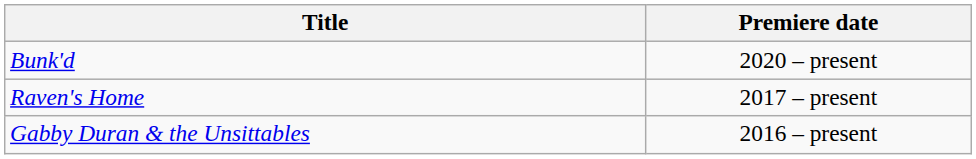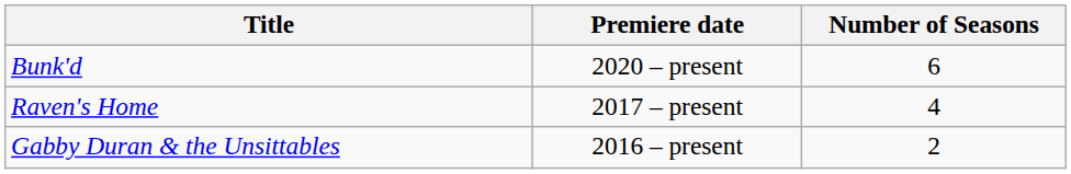+ column: Number of Seasons | 6 | 4 | 2
